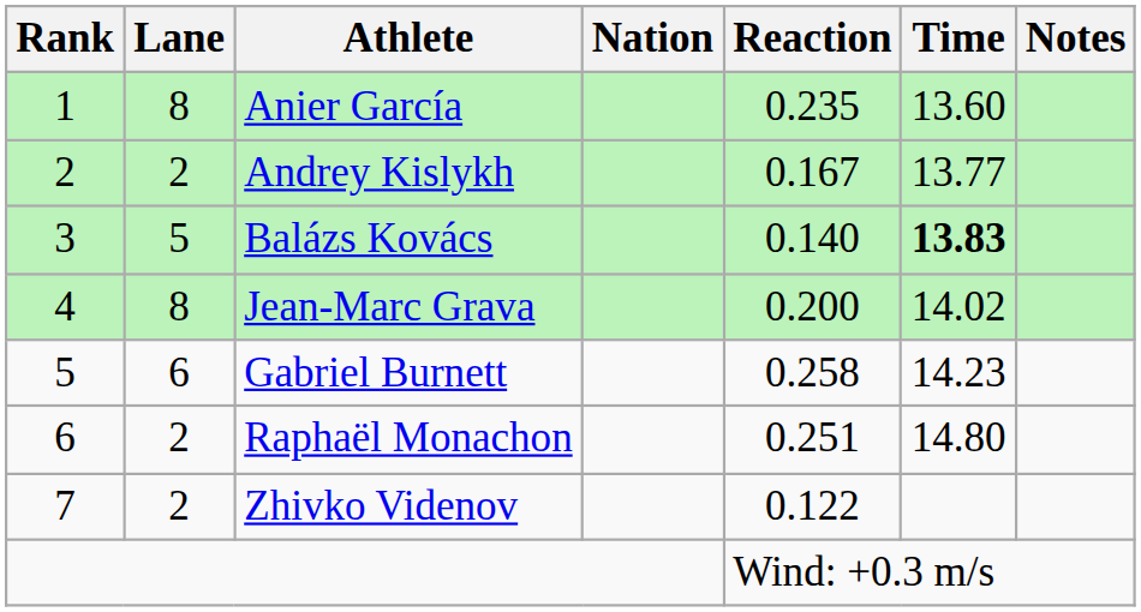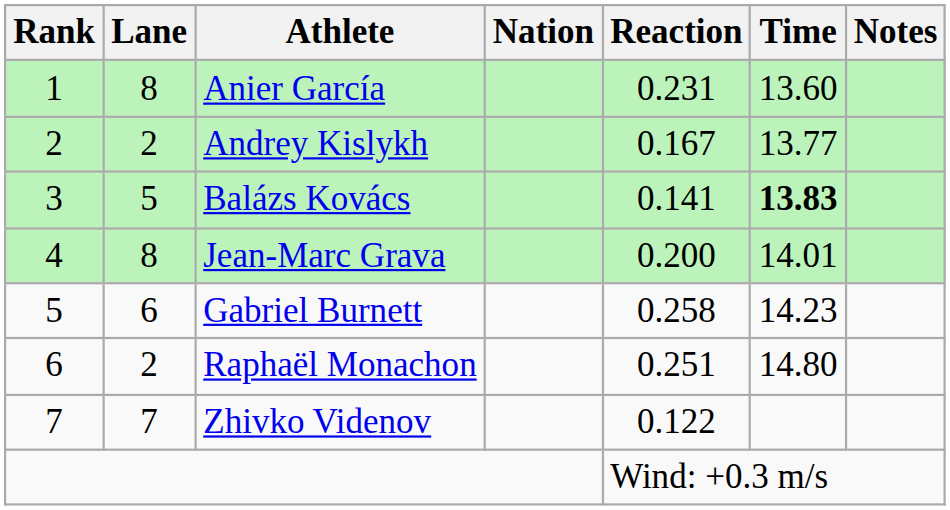Anier García | Reaction: 0.235 -> 0.231
Balázs Kovács | Reaction: 0.140 -> 0.141
Jean-Marc Grava | Time: 14.02 -> 14.01
Zhivko Videnov | Lane: 2 -> 7
